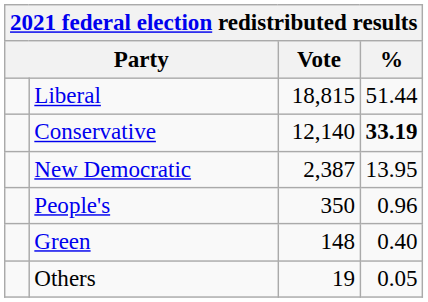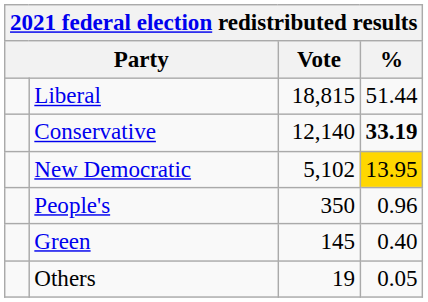New Democratic | Vote: 2,387 -> 5,102
New Democratic | %: no background -> gold background
Green | Vote: 148 -> 145
